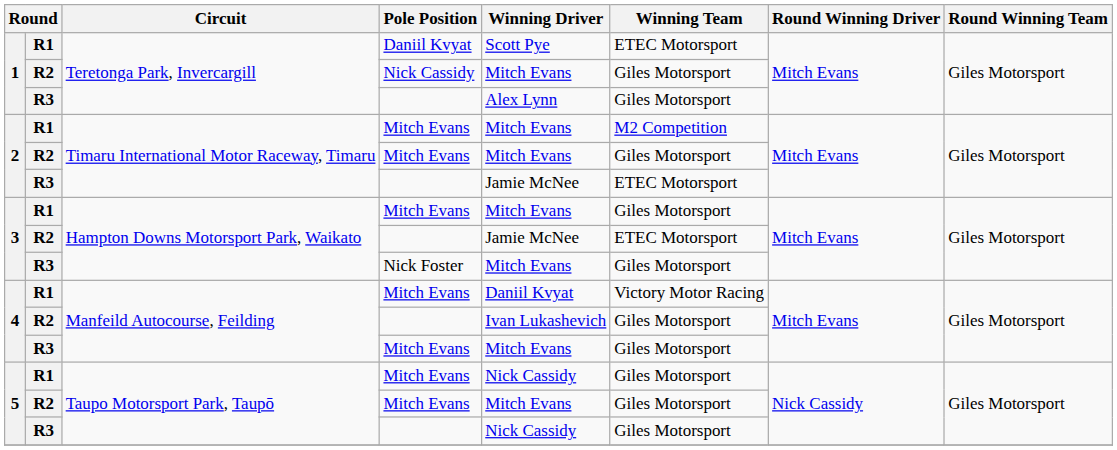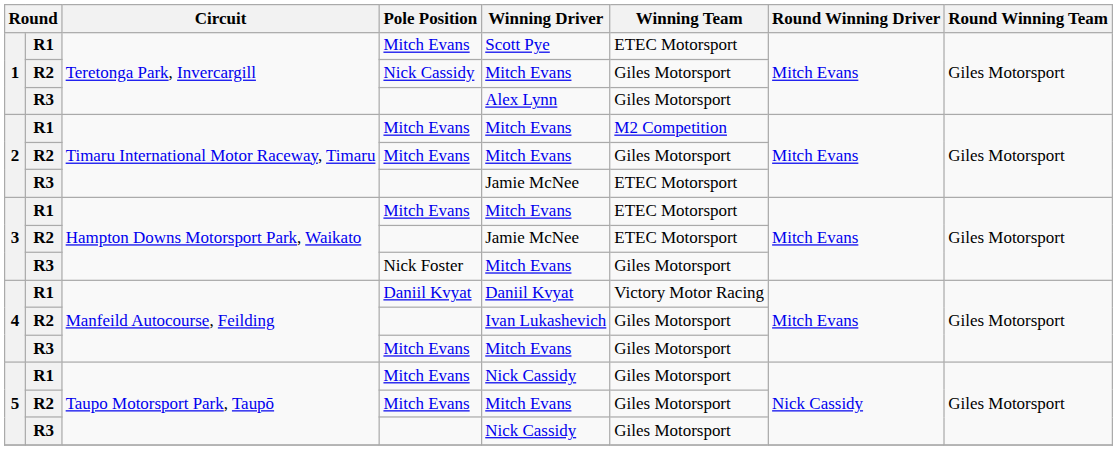1 / R1 | Pole Position: Daniil Kvyat -> Mitch Evans
3 / R1 | Winning Team: Giles Motorsport -> ETEC Motorsport
4 / R1 | Pole Position: Mitch Evans -> Daniil Kvyat
